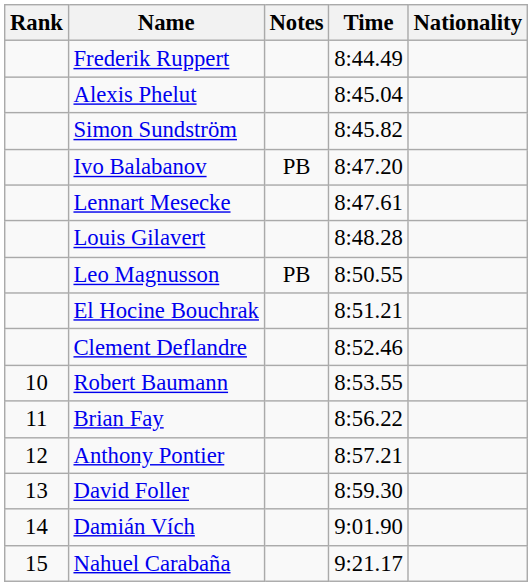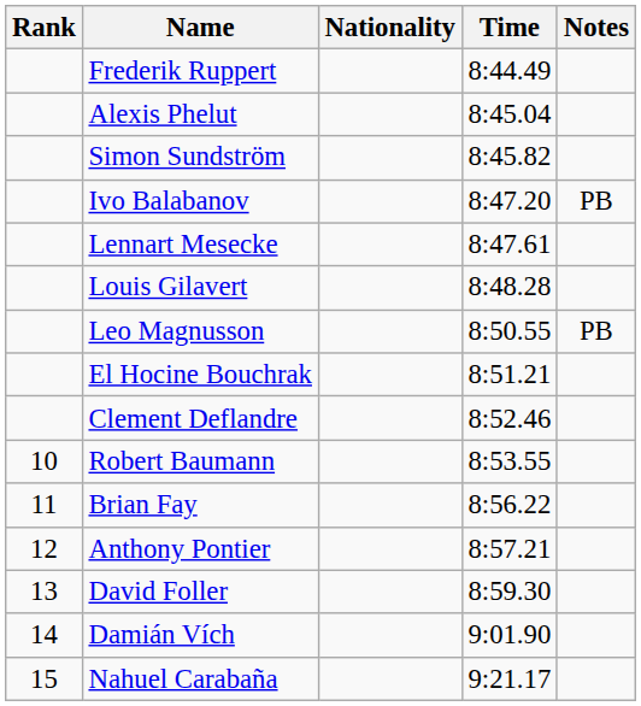columns swapped: Nationality <-> Notes
